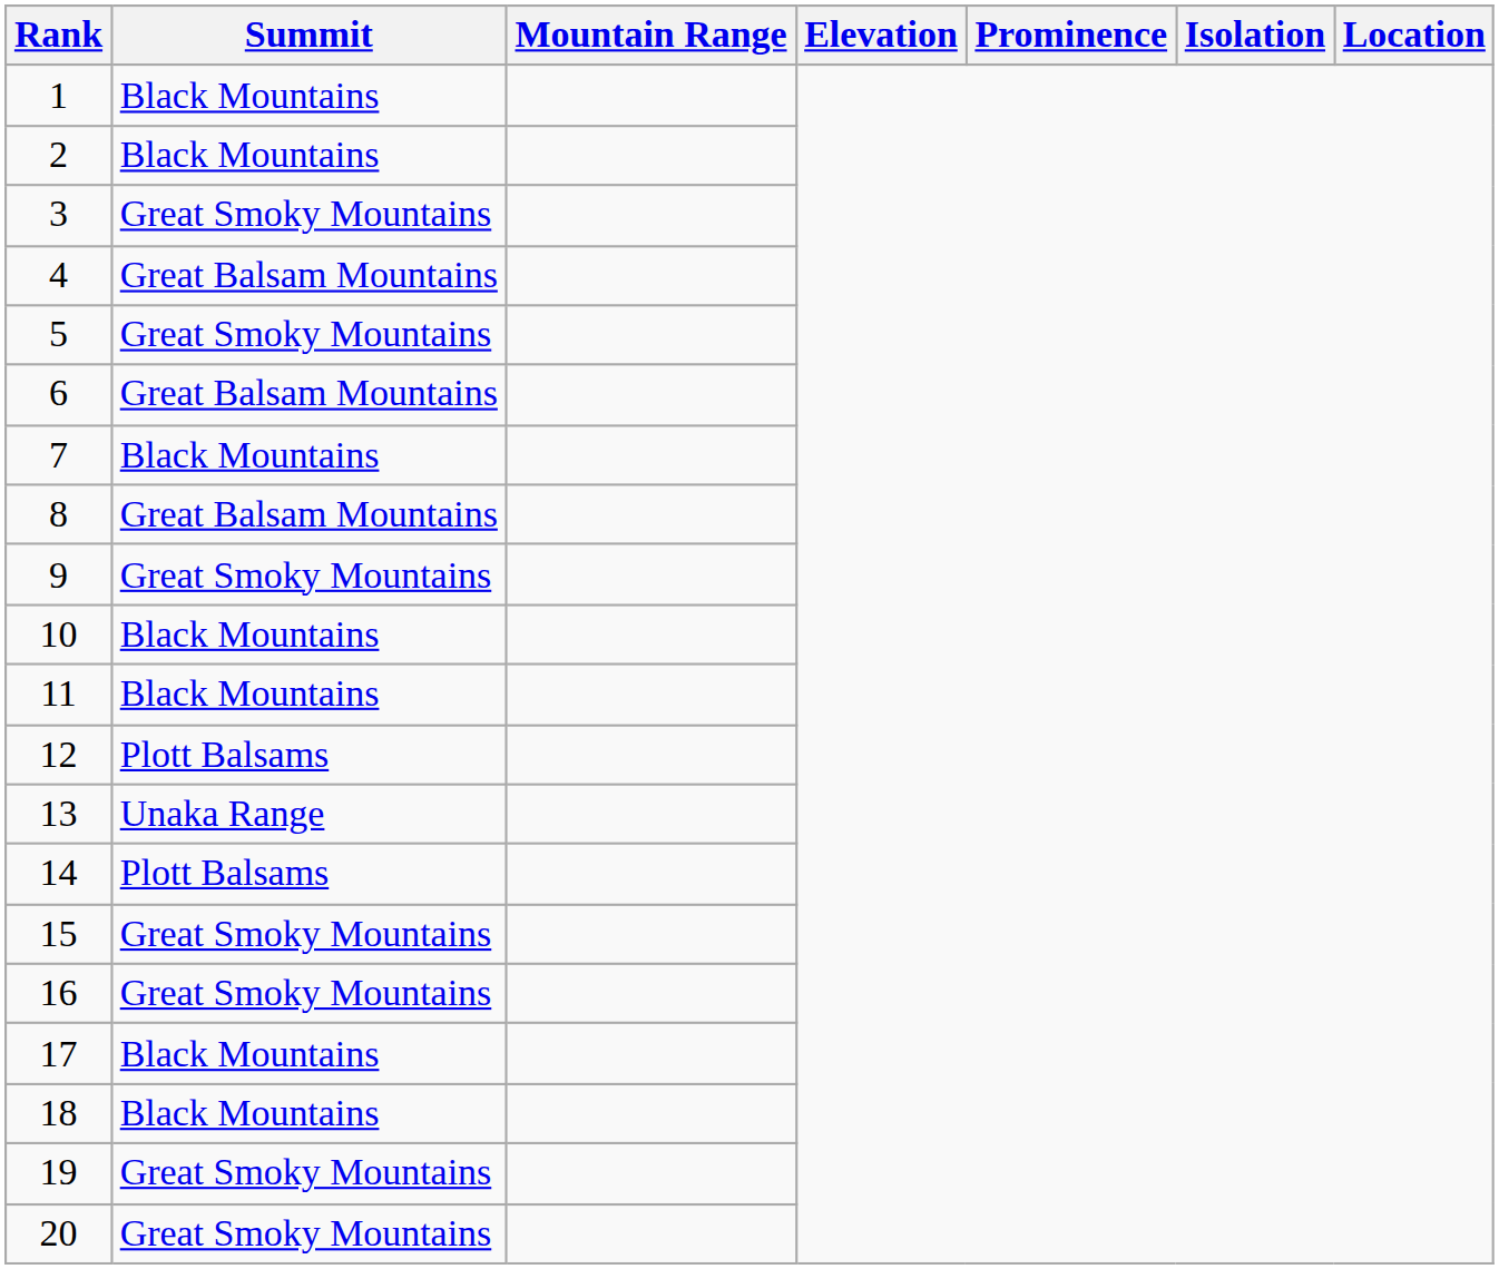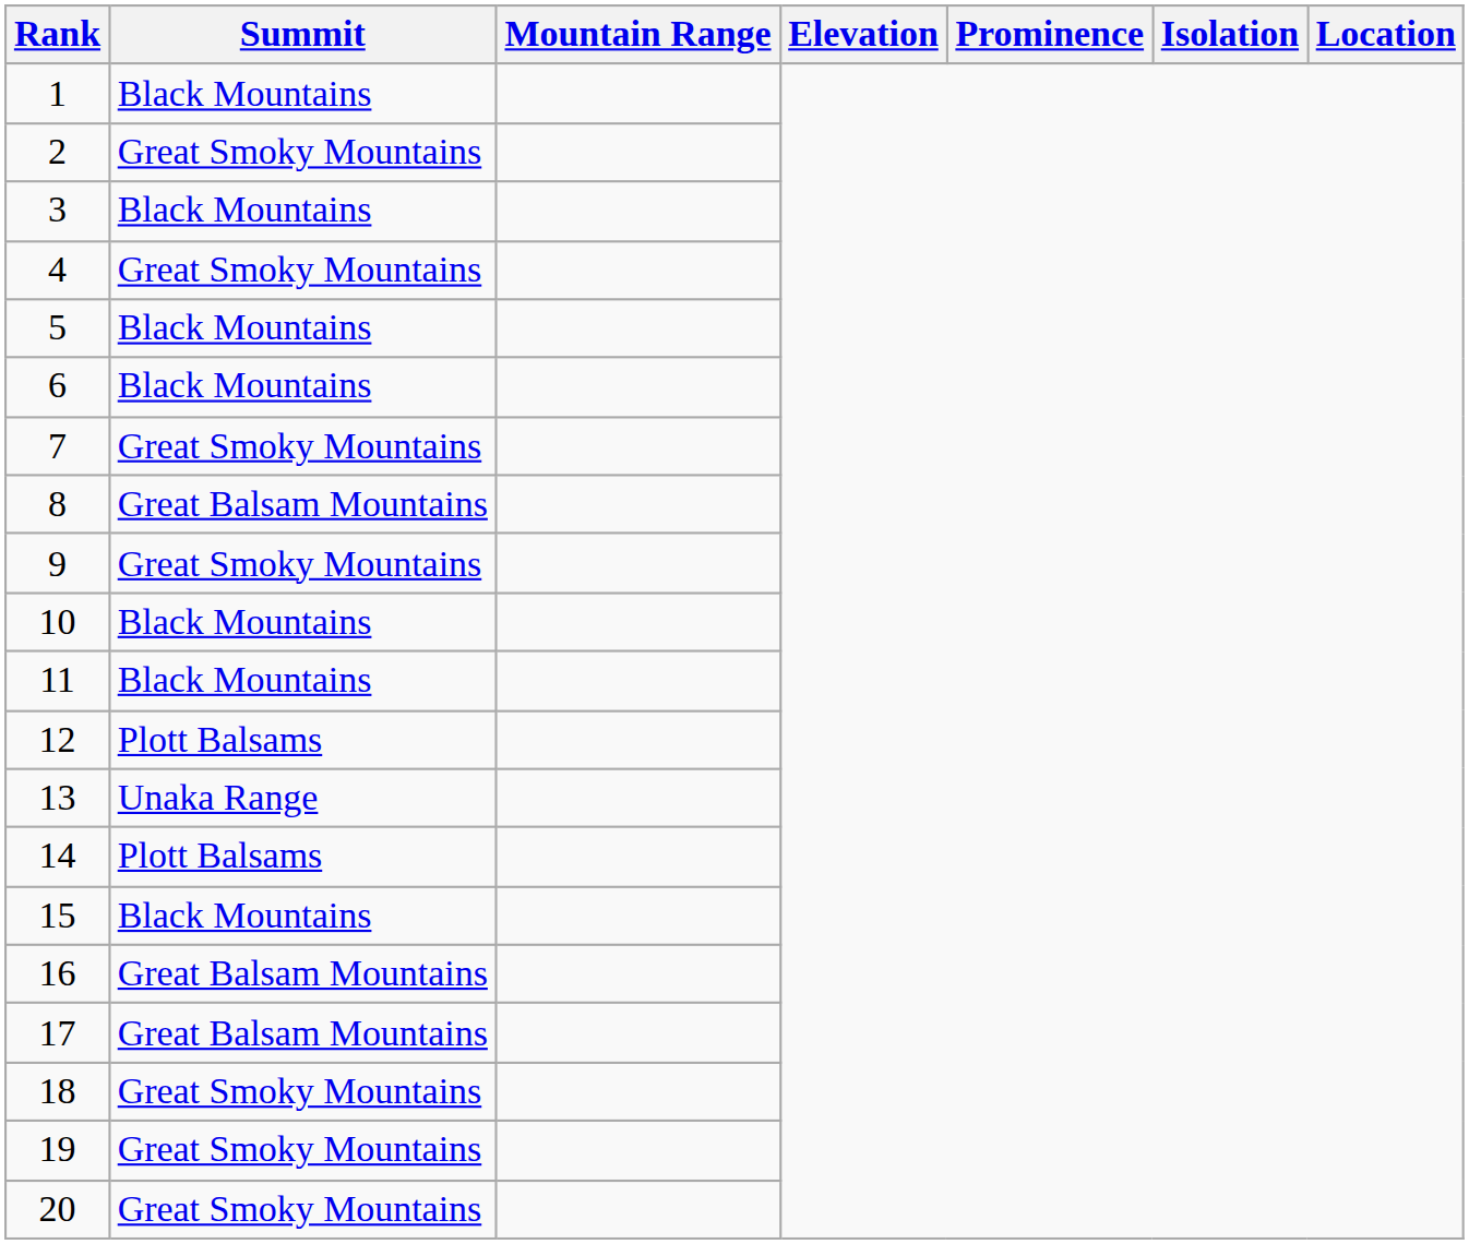2 | Summit: Black Mountains -> Great Smoky Mountains
3 | Summit: Great Smoky Mountains -> Black Mountains
4 | Summit: Great Balsam Mountains -> Great Smoky Mountains
5 | Summit: Great Smoky Mountains -> Black Mountains
6 | Summit: Great Balsam Mountains -> Black Mountains
7 | Summit: Black Mountains -> Great Smoky Mountains
15 | Summit: Great Smoky Mountains -> Black Mountains
16 | Summit: Great Smoky Mountains -> Great Balsam Mountains
17 | Summit: Black Mountains -> Great Balsam Mountains
18 | Summit: Black Mountains -> Great Smoky Mountains
